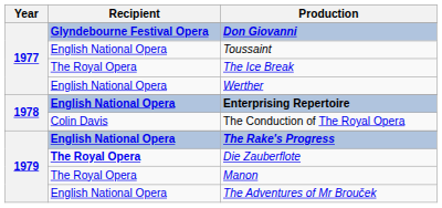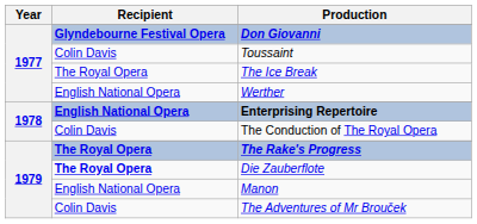Toussaint | Recipient: English National Opera -> Colin Davis
The Rake's Progress | Recipient: English National Opera -> The Royal Opera
Manon | Recipient: The Royal Opera -> English National Opera
The Adventures of Mr Brouček | Recipient: English National Opera -> Colin Davis
